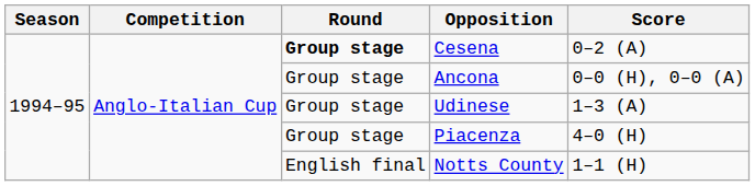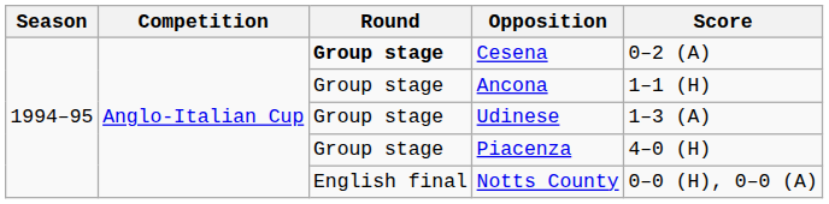Ancona | Score: 0–0 (H), 0–0 (A) -> 1–1 (H)
Notts County | Score: 1–1 (H) -> 0–0 (H), 0–0 (A)
